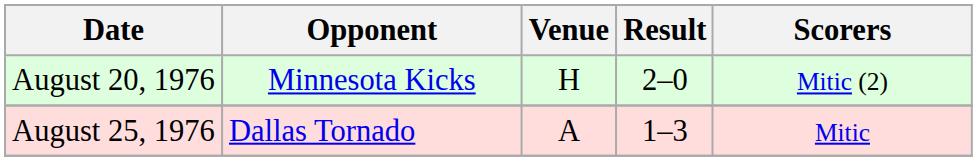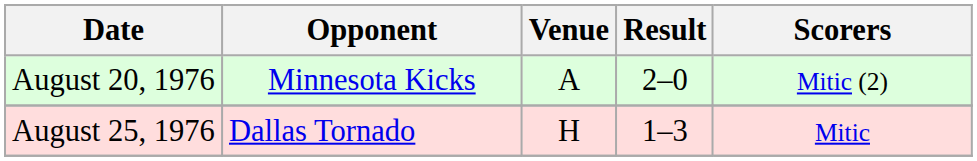August 20, 1976 | Venue: H -> A
August 25, 1976 | Venue: A -> H
